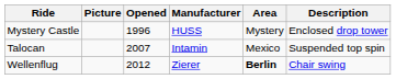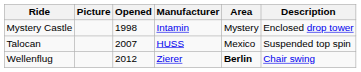Mystery Castle | Opened: 1996 -> 1998
Mystery Castle | Manufacturer: HUSS -> Intamin
Talocan | Manufacturer: Intamin -> HUSS
